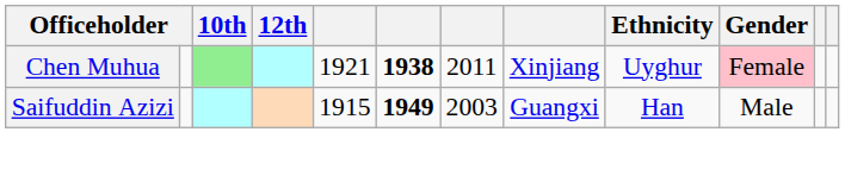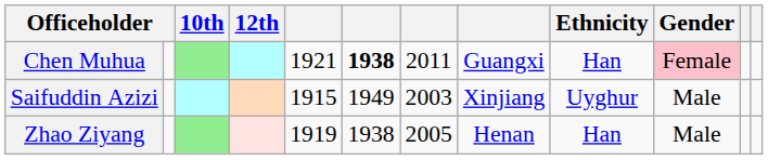Chen Muhua | column 8: Xinjiang -> Guangxi
Chen Muhua | Ethnicity: Uyghur -> Han
Saifuddin Azizi | column 6: bold -> normal
Saifuddin Azizi | column 8: Guangxi -> Xinjiang
Saifuddin Azizi | Ethnicity: Han -> Uyghur
+ row: Zhao Ziyang | 1919 | 1938 | 2005 | Henan | Han | Male
